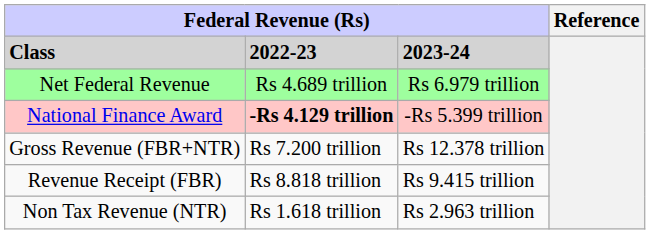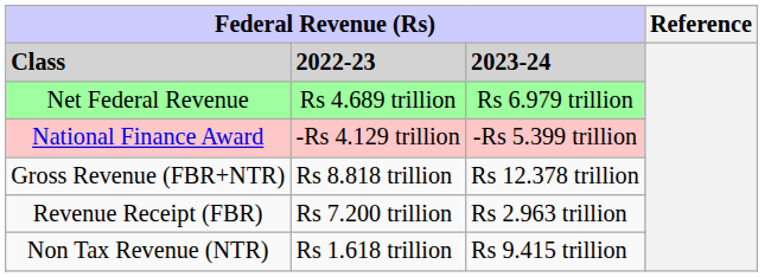National Finance Award | column 2: bold -> normal
Gross Revenue (FBR+NTR) | column 2: Rs 7.200 trillion -> Rs 8.818 trillion
Revenue Receipt (FBR) | column 2: Rs 8.818 trillion -> Rs 7.200 trillion
Revenue Receipt (FBR) | column 3: Rs 9.415 trillion -> Rs 2.963 trillion
Non Tax Revenue (NTR) | column 3: Rs 2.963 trillion -> Rs 9.415 trillion
